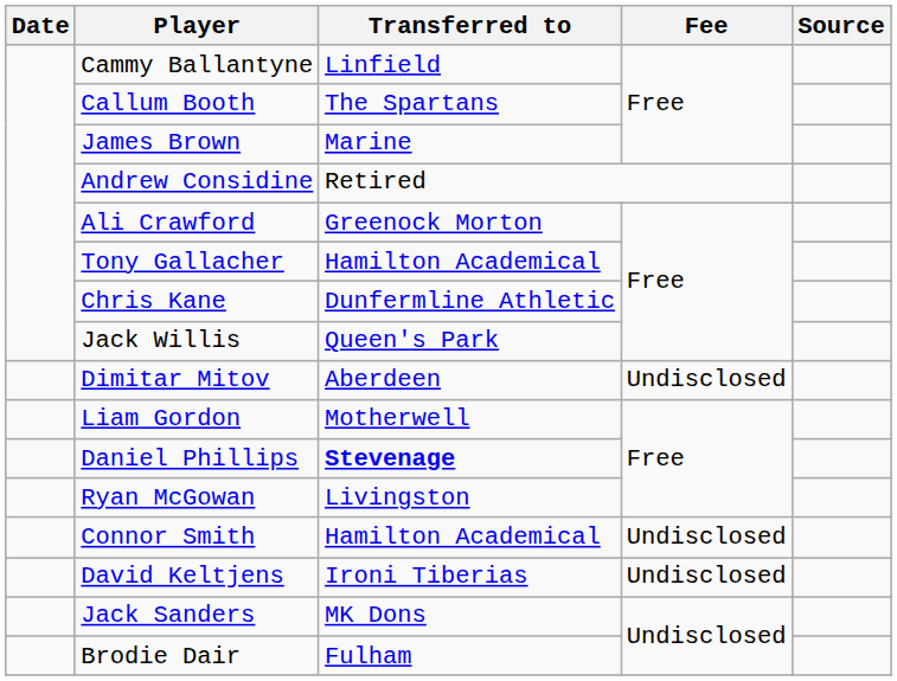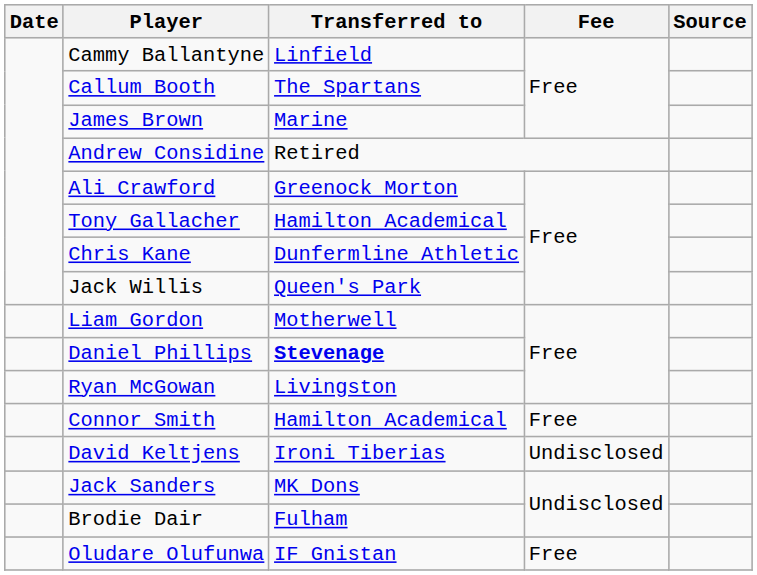- row: Dimitar Mitov | Aberdeen | Undisclosed
Connor Smith | Fee: Undisclosed -> Free
+ row: Oludare Olufunwa | IF Gnistan | Free
